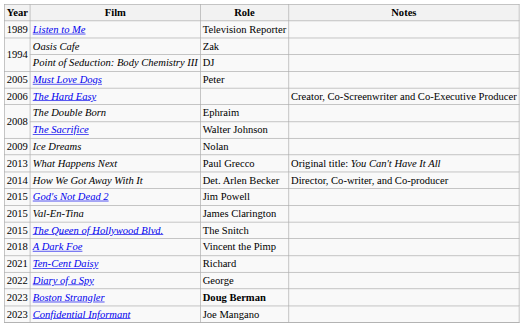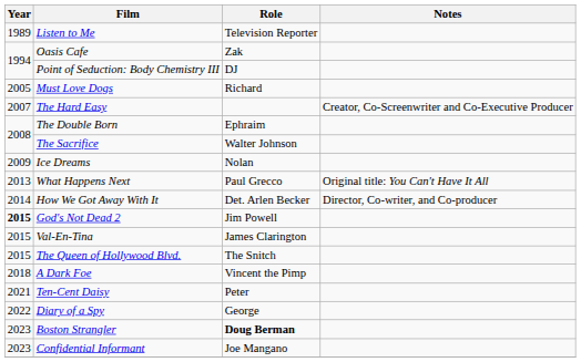Must Love Dogs | Role: Peter -> Richard
The Hard Easy | Year: 2006 -> 2007
God's Not Dead 2 | Year: normal -> bold
Ten-Cent Daisy | Role: Richard -> Peter
